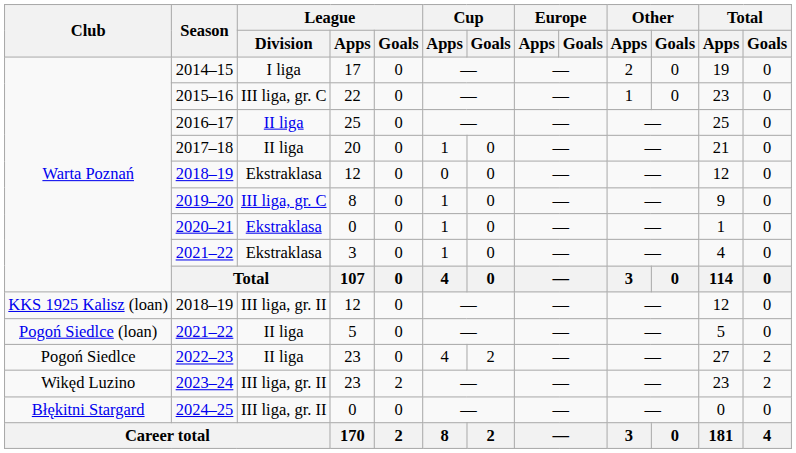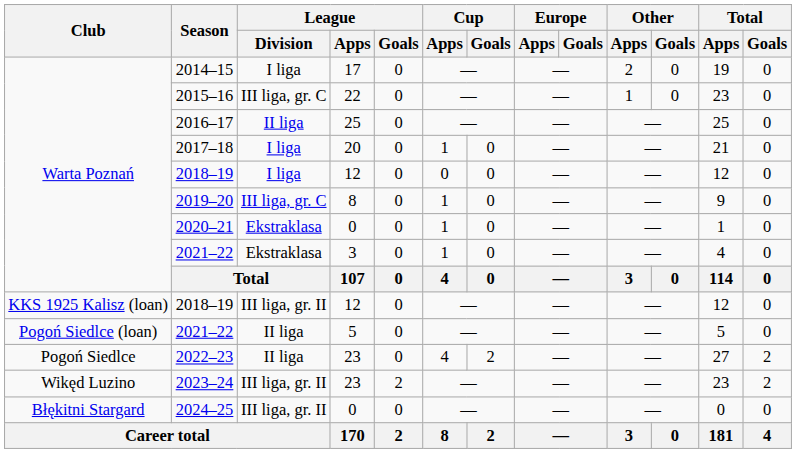2017–18 | League / Division: II liga -> I liga
Warta Poznań / 2018–19 | League / Division: Ekstraklasa -> I liga
